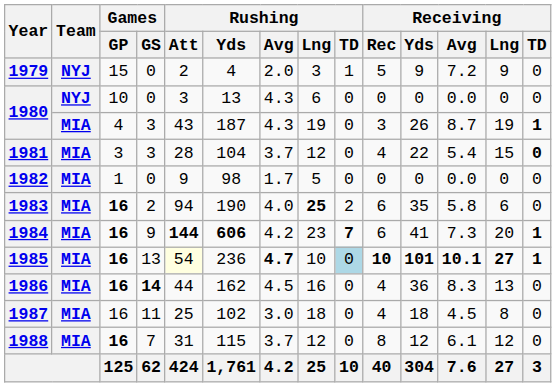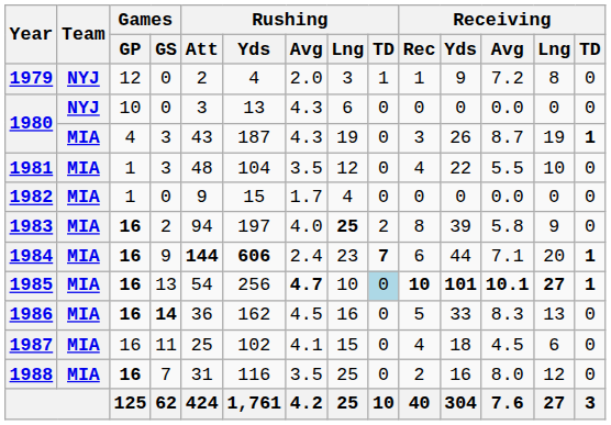1979 | Games / GP: 15 -> 12
1979 | Receiving / Rec: 5 -> 1
1979 | Receiving / Lng: 9 -> 8
1981 | Games / GP: 3 -> 1
1981 | Rushing / Att: 28 -> 48
1981 | Rushing / Avg: 3.7 -> 3.5
1981 | Receiving / Avg: 5.4 -> 5.5
1981 | Receiving / Lng: 15 -> 10
1981 | Receiving / TD: bold -> normal
1982 | Rushing / Yds: 98 -> 15
1982 | Rushing / Lng: 5 -> 4
1983 | Rushing / Yds: 190 -> 197
1983 | Receiving / Rec: 6 -> 8
1983 | Receiving / Yds: 35 -> 39
1983 | Receiving / Lng: 6 -> 9
1984 | Rushing / Avg: 4.2 -> 2.4
1984 | Receiving / Yds: 41 -> 44
1984 | Receiving / Avg: 7.3 -> 7.1
1985 | Rushing / Att: lightyellow background -> no background
1985 | Rushing / Yds: 236 -> 256
1986 | Rushing / Att: 44 -> 36
1986 | Receiving / Rec: 4 -> 5
1986 | Receiving / Yds: 36 -> 33
1987 | Rushing / Avg: 3.0 -> 4.1
1987 | Rushing / Lng: 18 -> 15
1987 | Receiving / Lng: 8 -> 6
1988 | Rushing / Yds: 115 -> 116
1988 | Rushing / Avg: 3.7 -> 3.5
1988 | Rushing / Lng: 12 -> 25
1988 | Receiving / Rec: 8 -> 2
1988 | Receiving / Yds: 12 -> 16
1988 | Receiving / Avg: 6.1 -> 8.0
